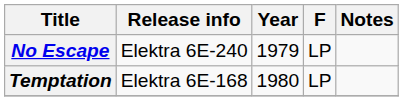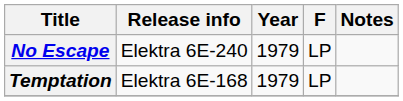Temptation | Year: 1980 -> 1979
